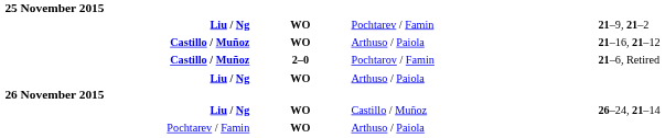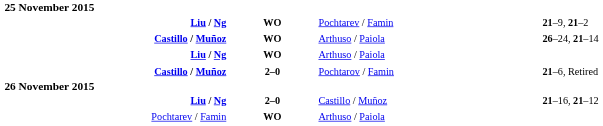Castillo / Muñoz / Arthuso / Paiola | column 4: 21–16, 21–12 -> 26–24, 21–14
rows swapped: Liu / Ng / Arthuso / Paiola <-> Castillo / Muñoz / Pochtarov / Famin
Liu / Ng / Castillo / Muñoz | column 2: WO -> 2–0
Liu / Ng / Castillo / Muñoz | column 4: 26–24, 21–14 -> 21–16, 21–12
